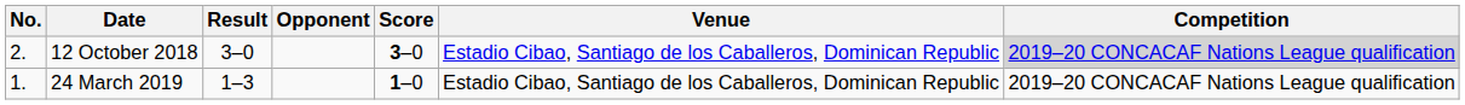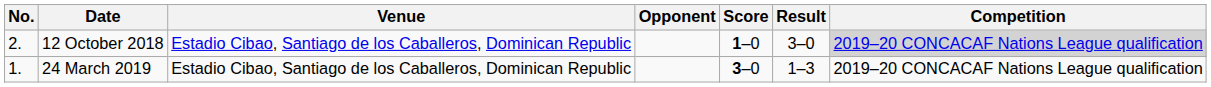columns swapped: Venue <-> Result
12 October 2018 | Score: 3–0 -> 1–0
24 March 2019 | Score: 1–0 -> 3–0
